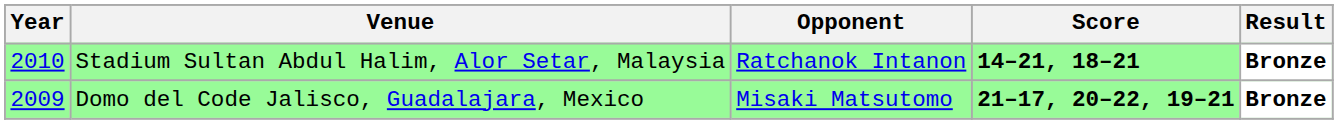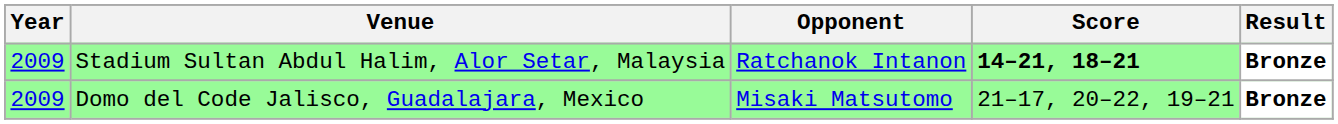Stadium Sultan Abdul Halim, Alor Setar, Malaysia | Year: 2010 -> 2009
Domo del Code Jalisco, Guadalajara, Mexico | Score: bold -> normal
